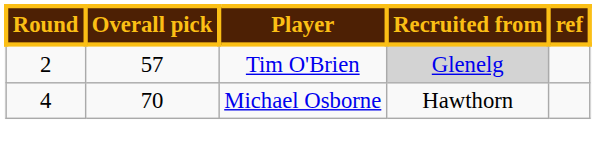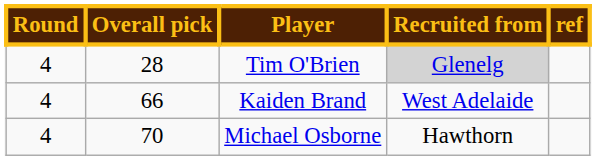Tim O'Brien | Round: 2 -> 4
Tim O'Brien | Overall pick: 57 -> 28
+ row: 4 | 66 | Kaiden Brand | West Adelaide
